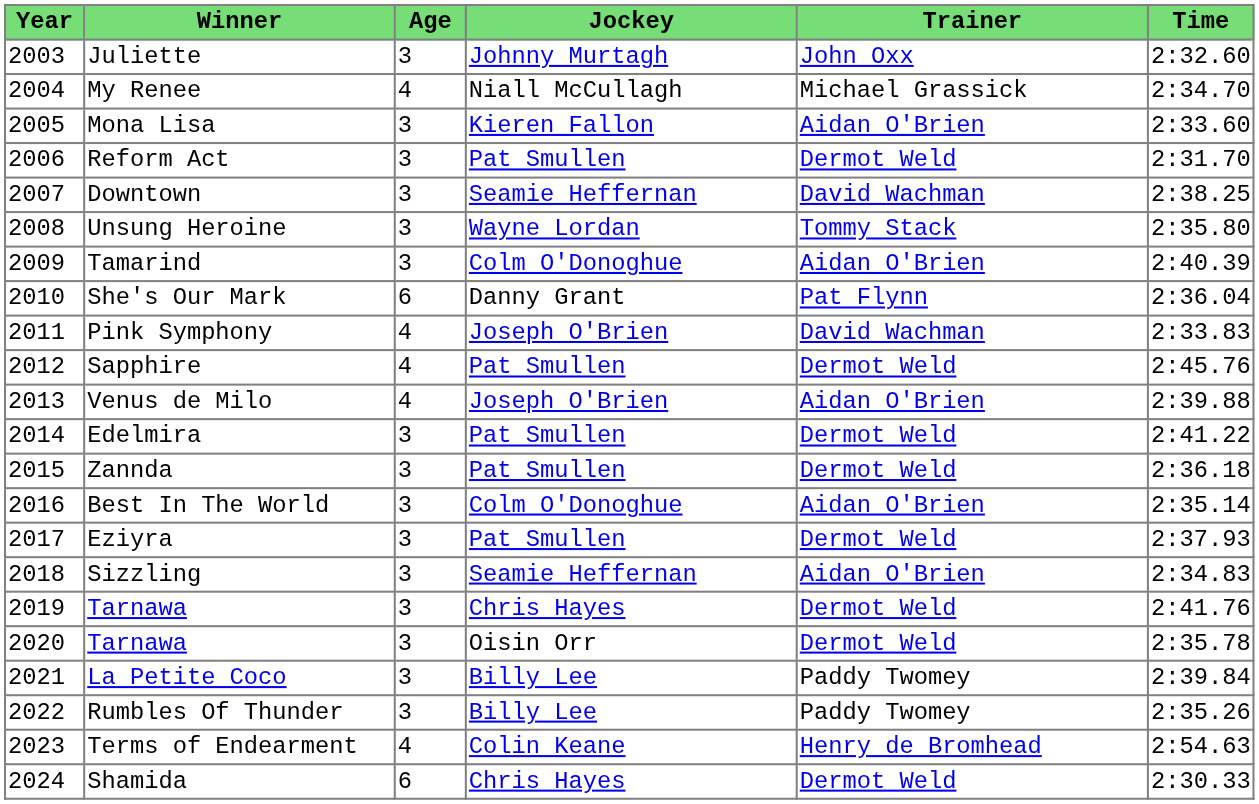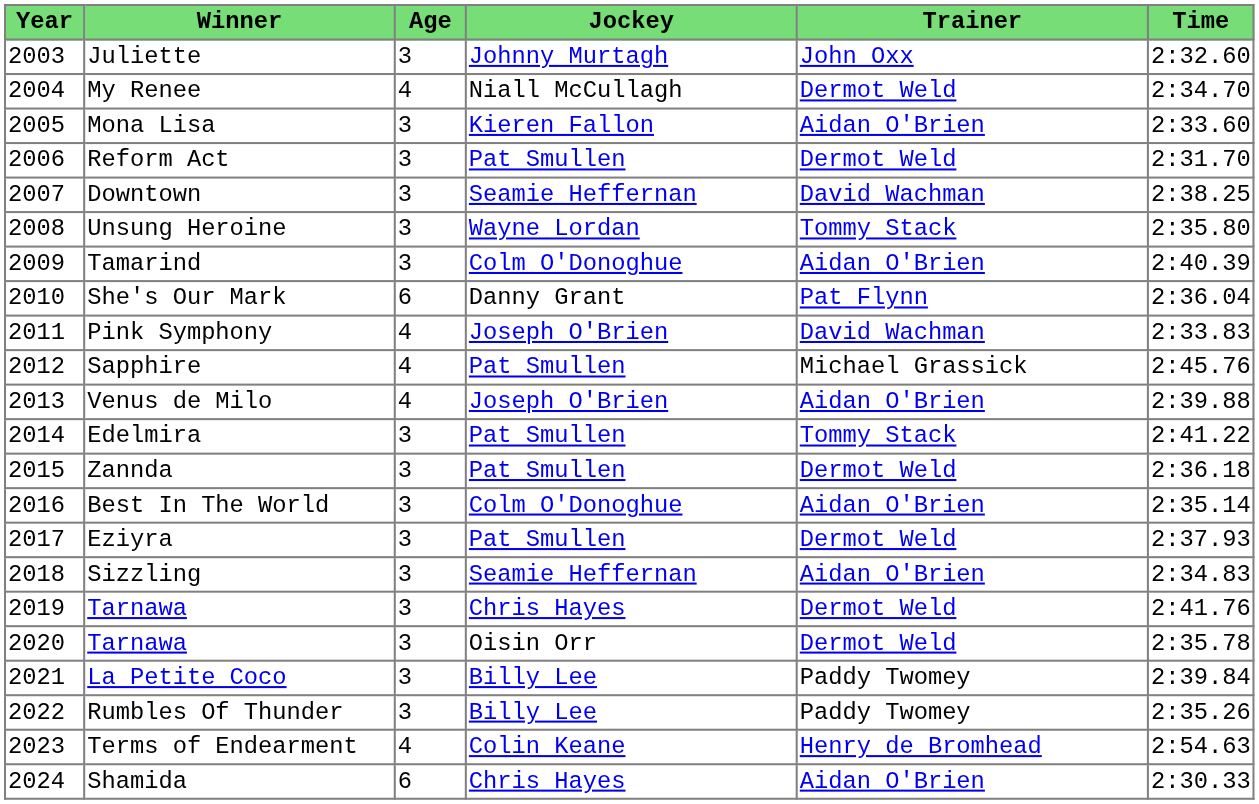My Renee | Trainer: Michael Grassick -> Dermot Weld
Sapphire | Trainer: Dermot Weld -> Michael Grassick
Edelmira | Trainer: Dermot Weld -> Tommy Stack
Shamida | Trainer: Dermot Weld -> Aidan O'Brien
